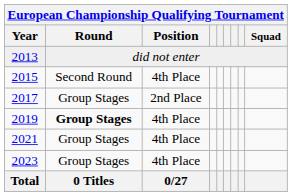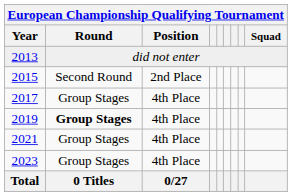2015 | Position: 4th Place -> 2nd Place
2017 | Position: 2nd Place -> 4th Place
